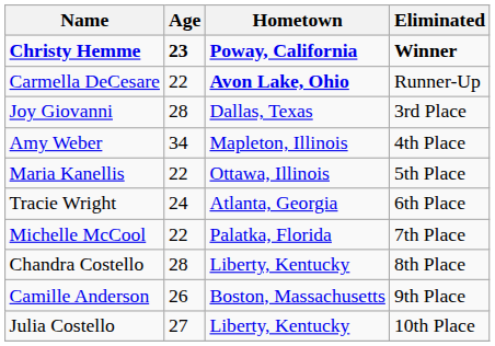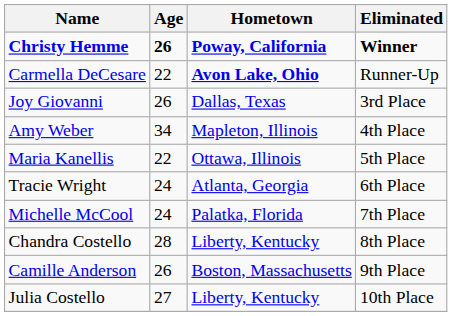Christy Hemme | Age: 23 -> 26
Joy Giovanni | Age: 28 -> 26
Michelle McCool | Age: 22 -> 24
